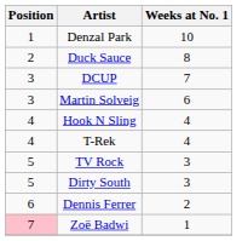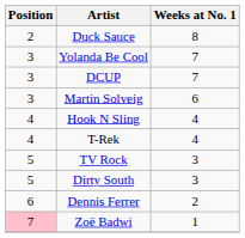- row: 1 | Denzal Park | 10
+ row: 3 | Yolanda Be Cool | 7
